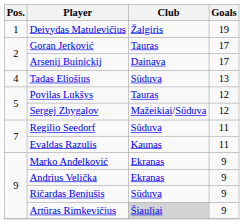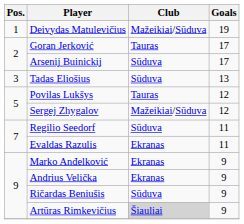Deivydas Matulevičius | Club: Žalgiris -> Mažeikiai/Sūduva
Arsenij Buinickij | Club: Dainava -> Sūduva
Tadas Eliošius | Pos.: 4 -> 3
Evaldas Razulis | Club: Kaunas -> Ekranas
